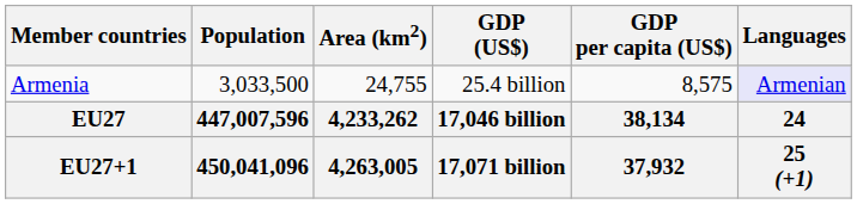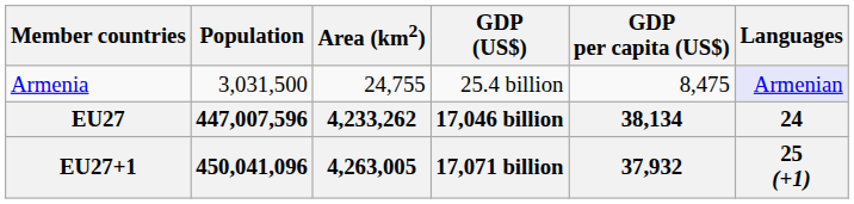Armenia | Population: 3,033,500 -> 3,031,500
Armenia | GDP per capita (US$): 8,575 -> 8,475
